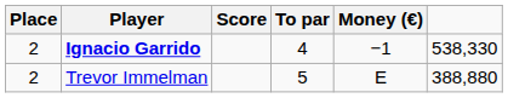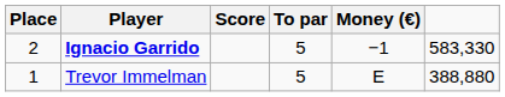Ignacio Garrido | To par: 4 -> 5
Ignacio Garrido | column 6: 538,330 -> 583,330
Trevor Immelman | Place: 2 -> 1
